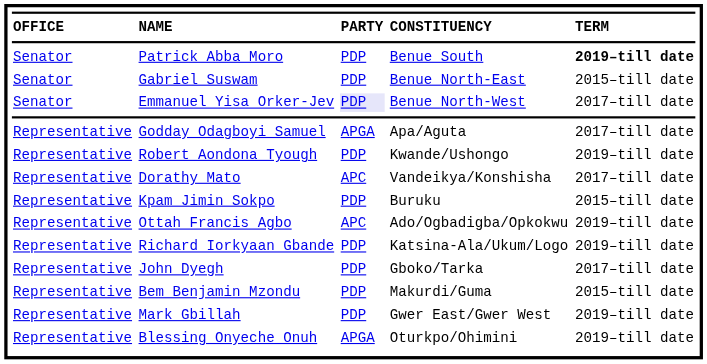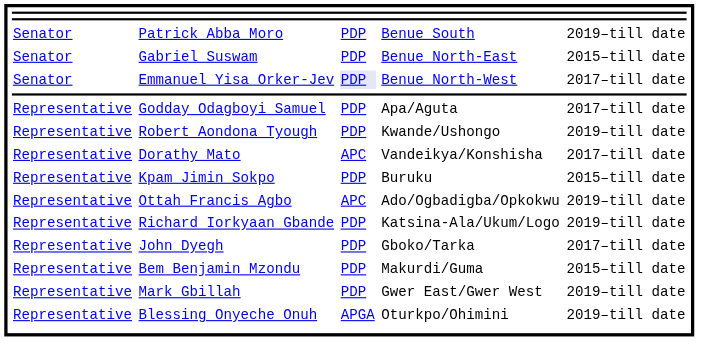- row: OFFICE | NAME | PARTY | CONSTITUENCY | TERM
Patrick Abba Moro | column 5: bold -> normal
Godday Odagboyi Samuel | column 3: APGA -> PDP
